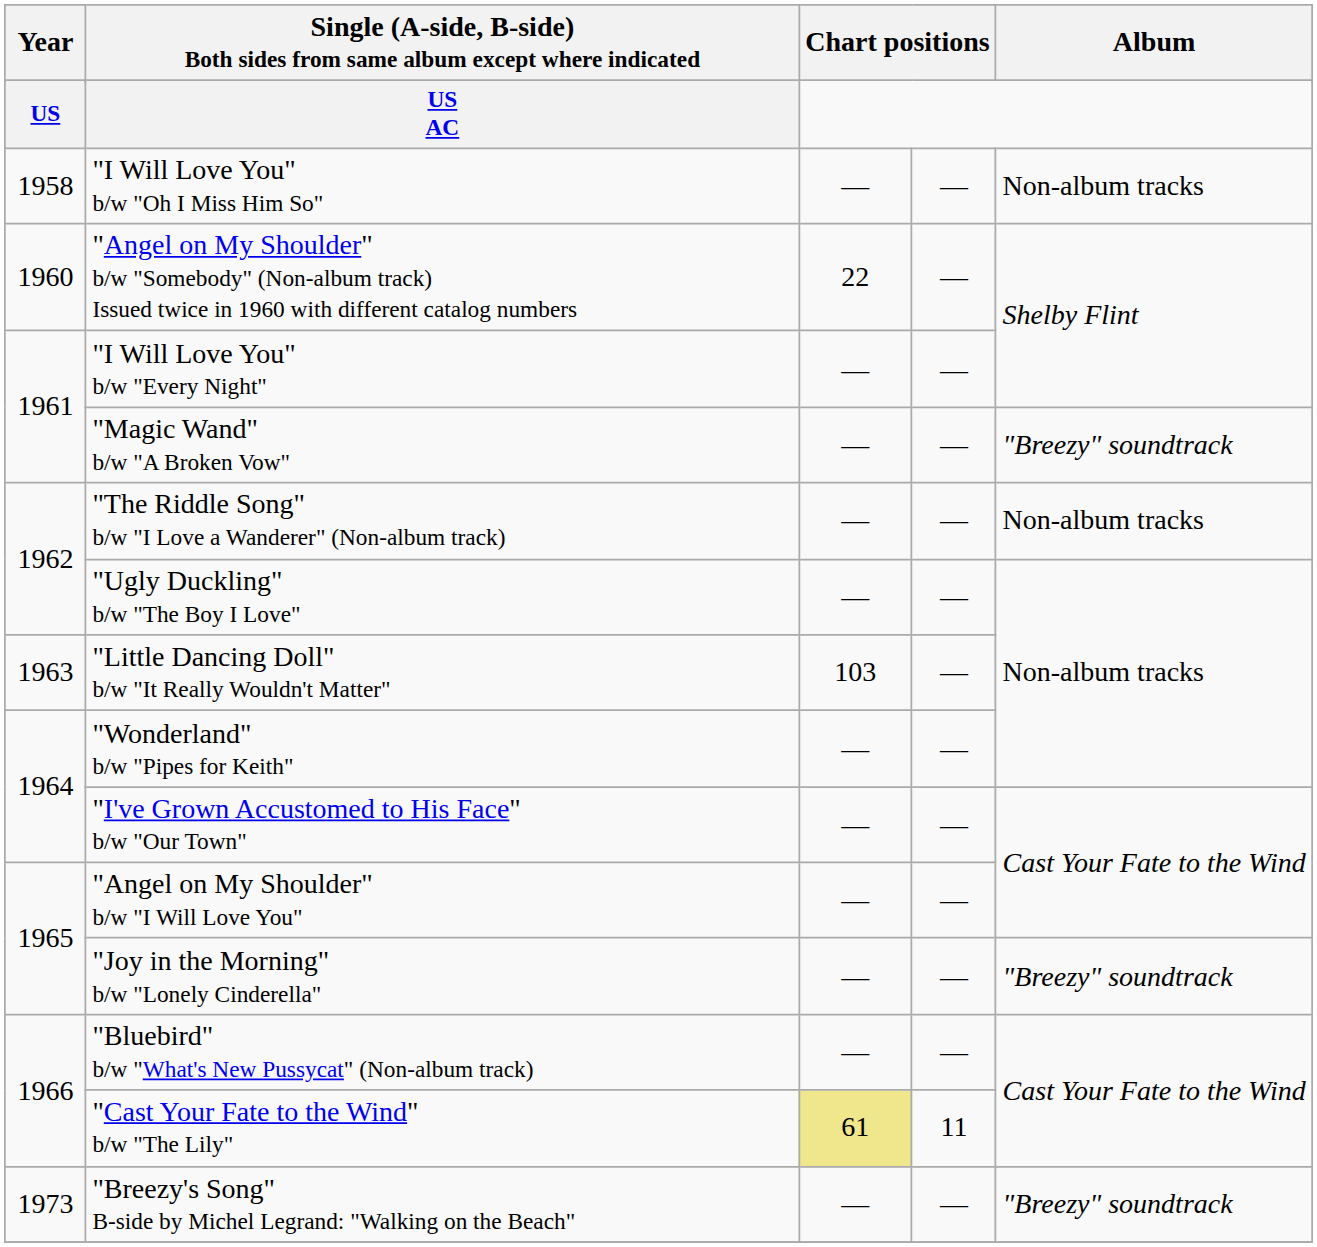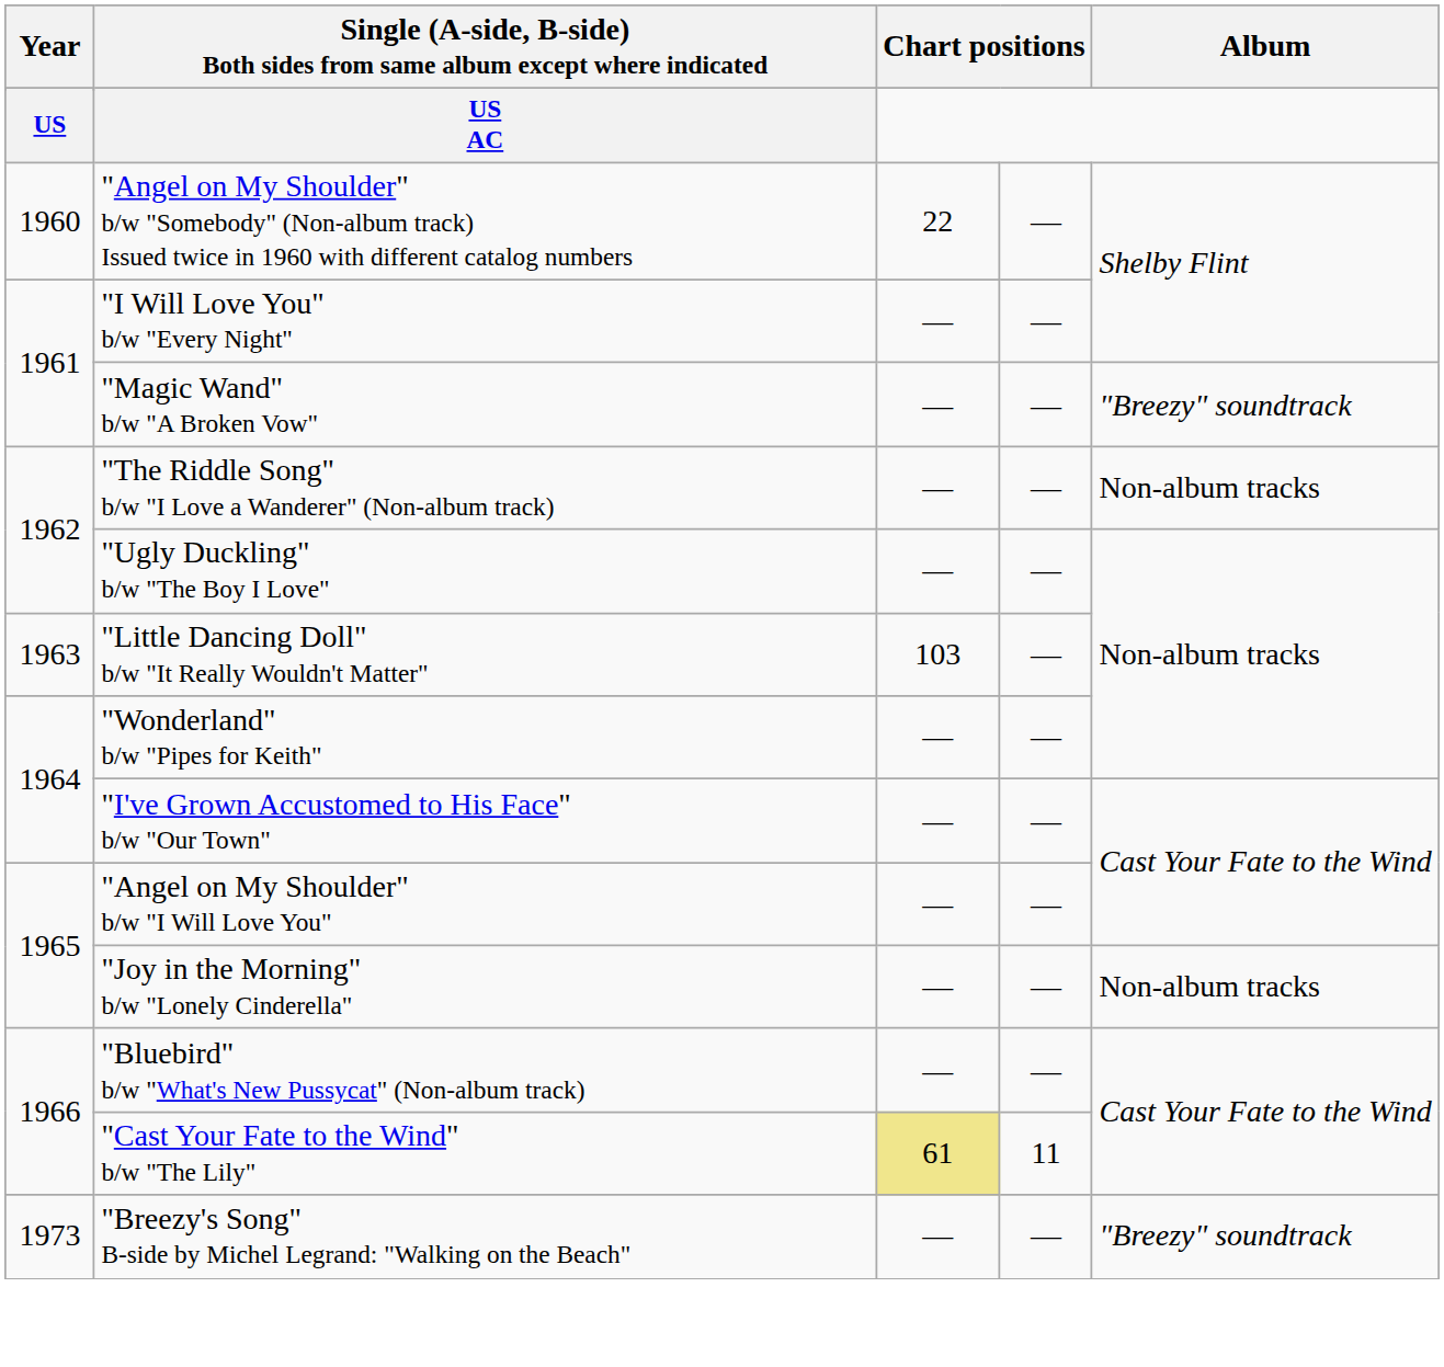- row: 1958 | "I Will Love You" b/w "Oh I Miss Him So" | — | — | Non-album tracks
"Joy in the Morning" b/w "Lonely Cinderella" | Album: "Breezy" soundtrack -> Non-album tracks
